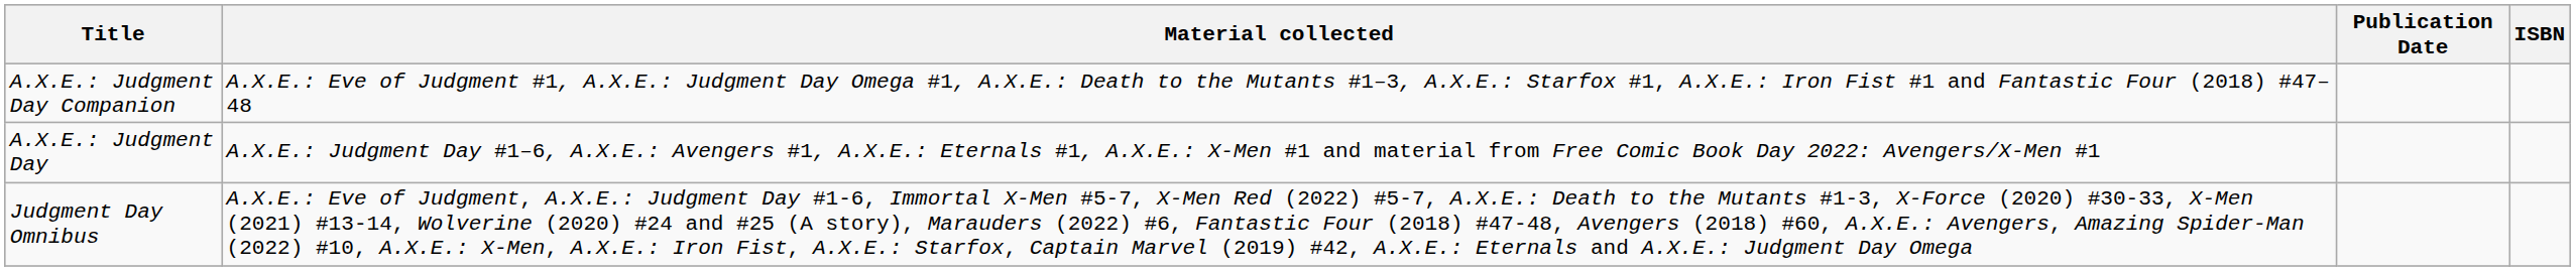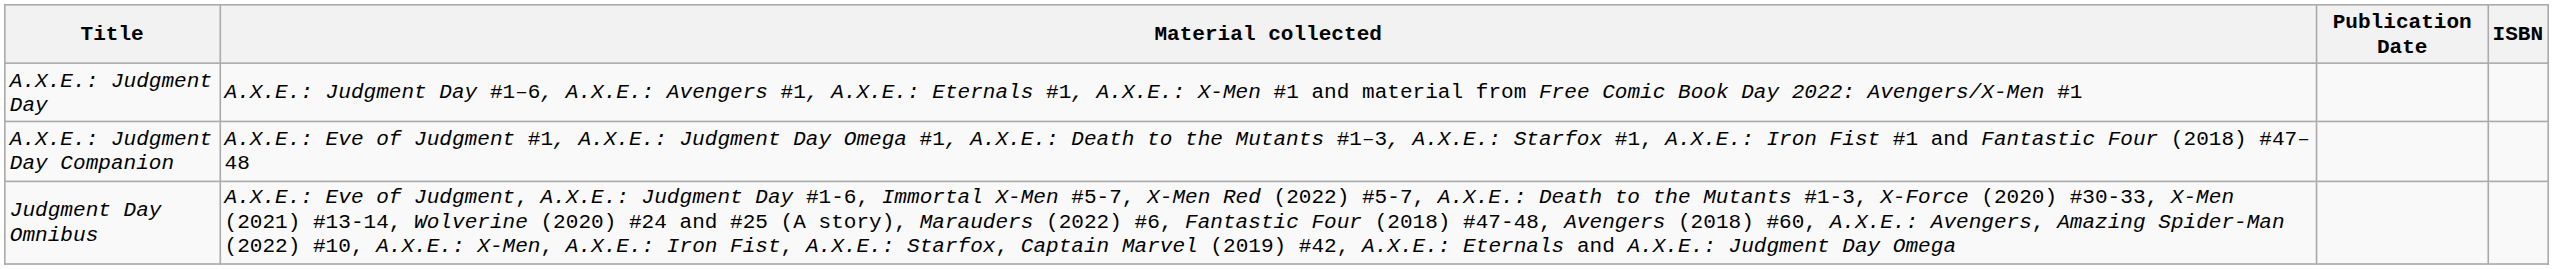rows swapped: A.X.E.: Judgment Day <-> A.X.E.: Judgment Day Companion
